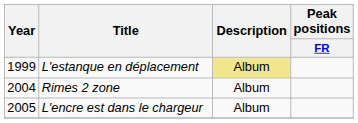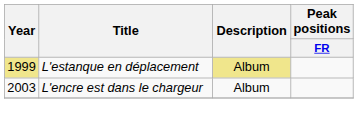L'estanque en déplacement | Year: no background -> khaki background
- row: 2004 | Rimes 2 zone | Album
L'encre est dans le chargeur | Year: 2005 -> 2003
